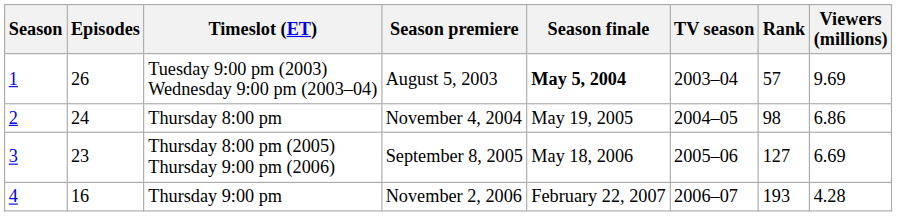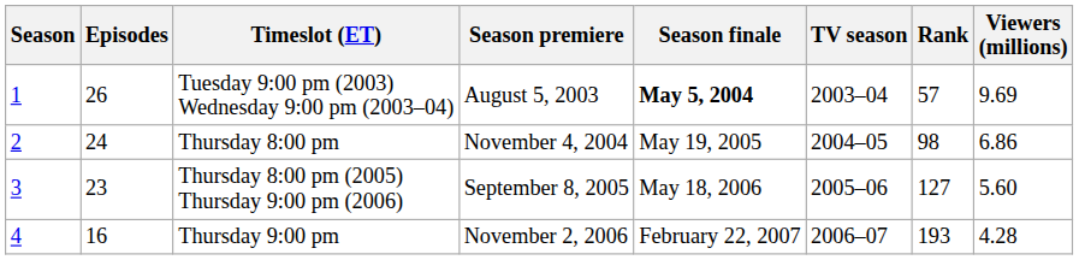Thursday 8:00 pm (2005) Thursday 9:00 pm (2006) | Viewers (millions): 6.69 -> 5.60
